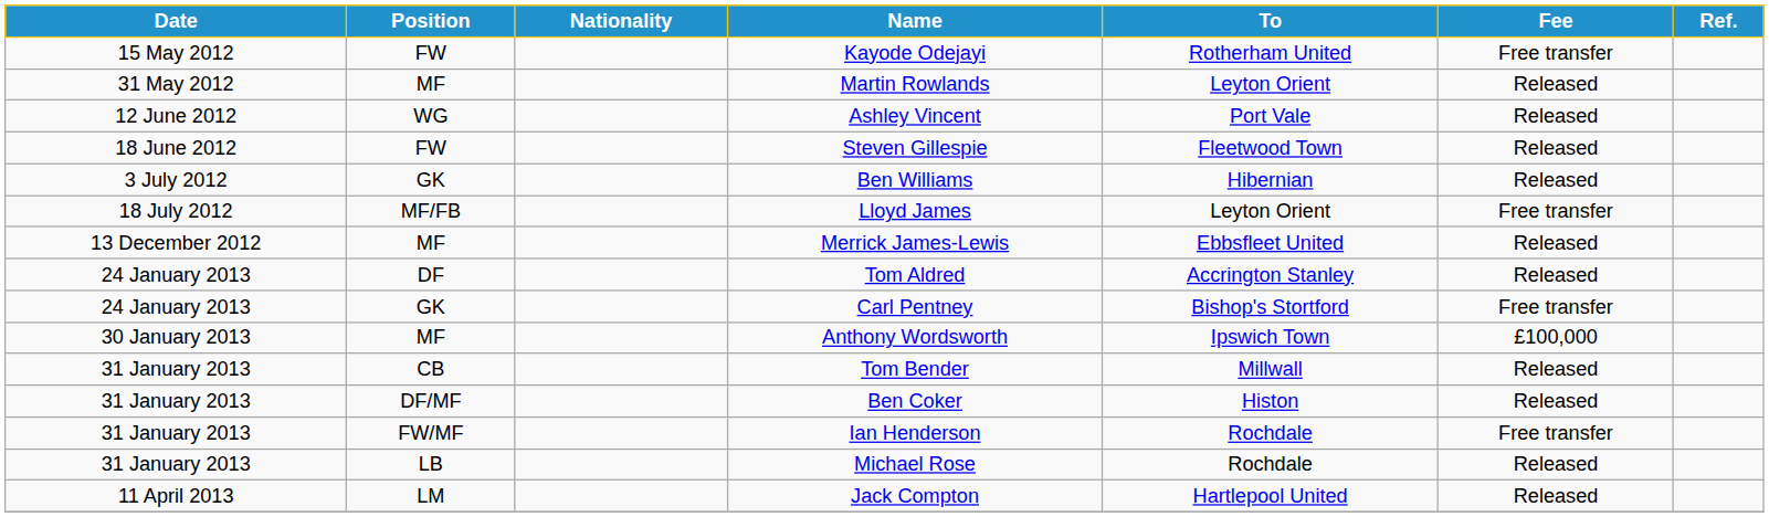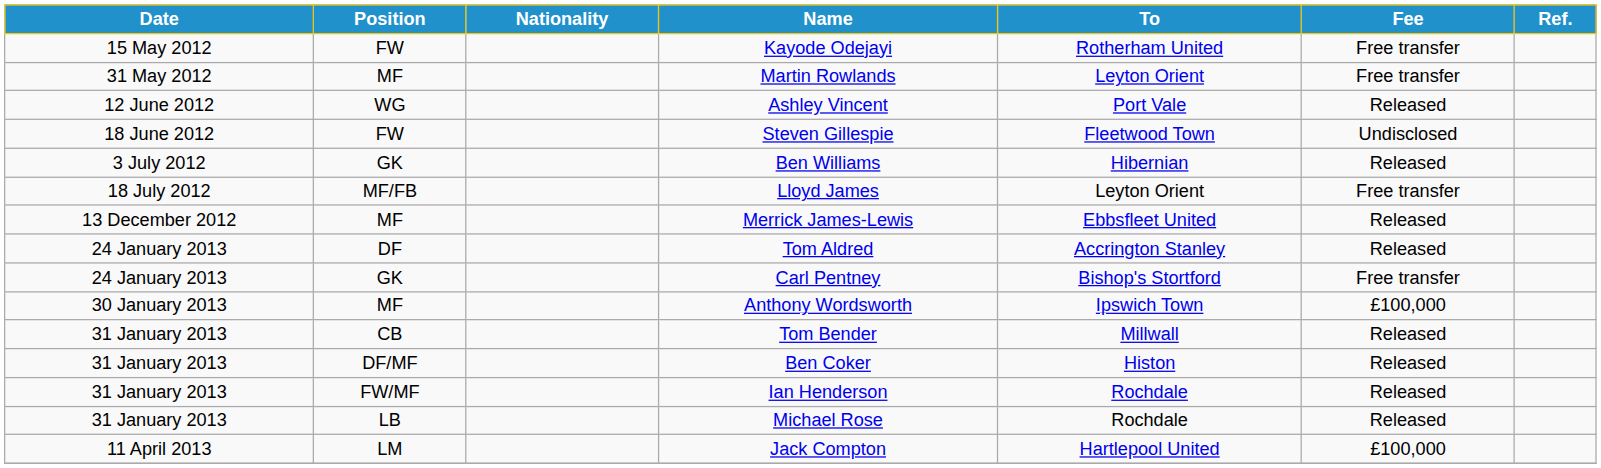Martin Rowlands | Fee: Released -> Free transfer
Steven Gillespie | Fee: Released -> Undisclosed
Ian Henderson | Fee: Free transfer -> Released
Jack Compton | Fee: Released -> £100,000
